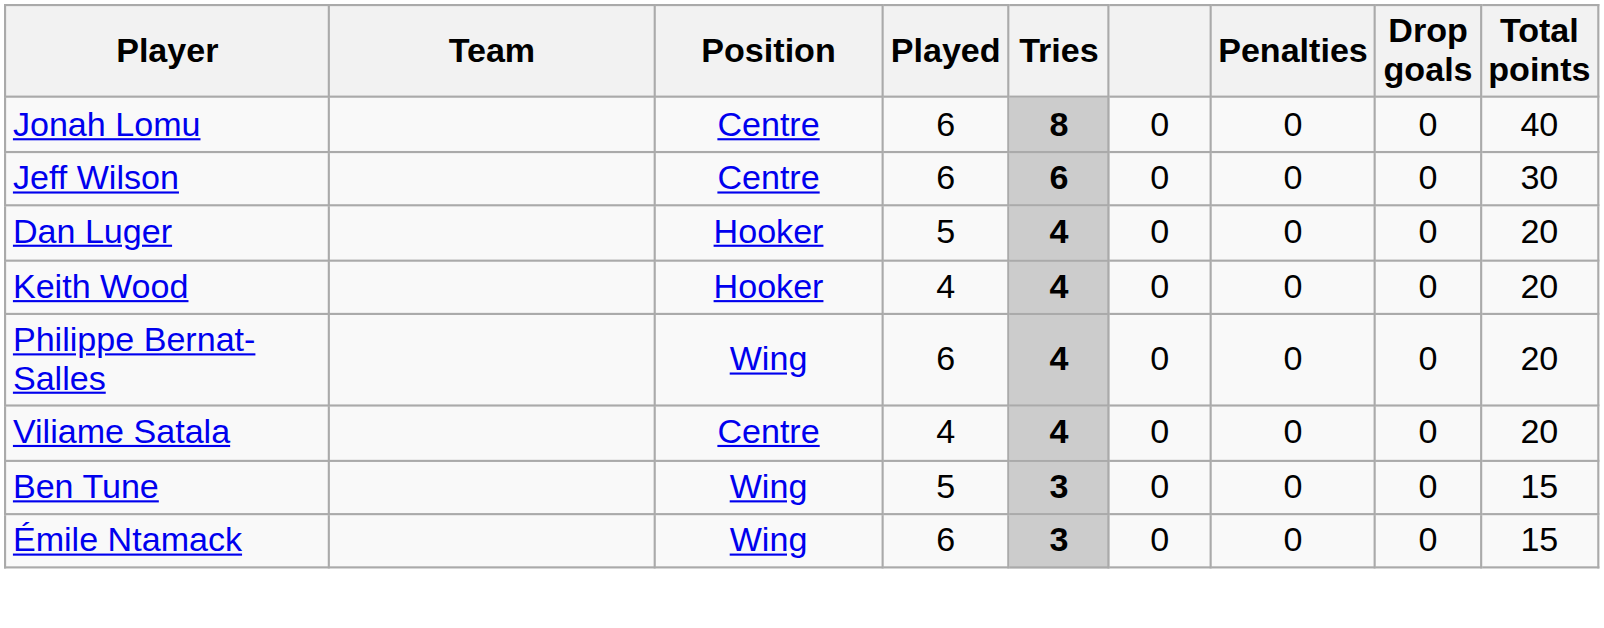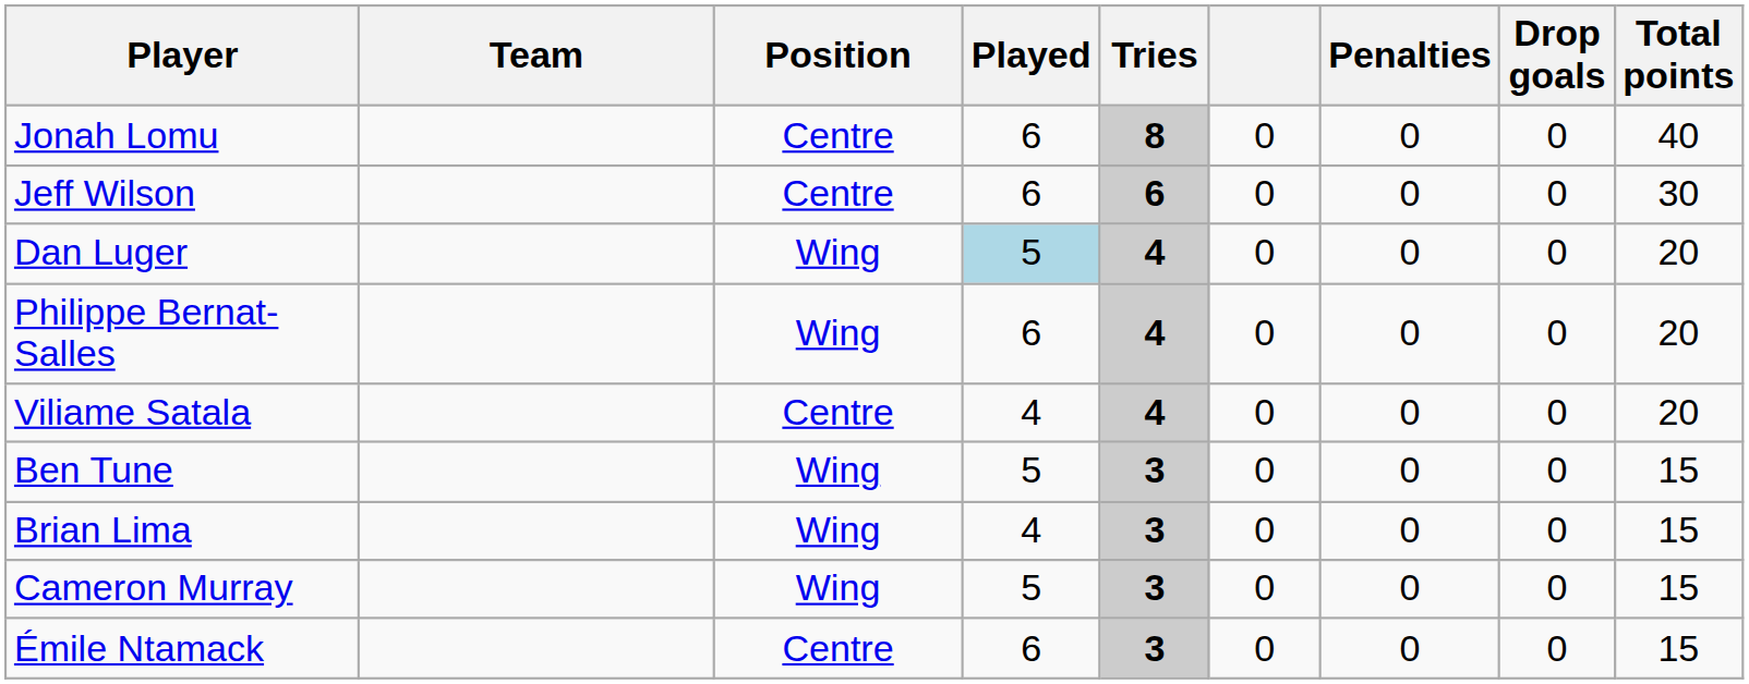Dan Luger | Position: Hooker -> Wing
Dan Luger | Played: no background -> lightblue background
- row: Keith Wood | Hooker | 4 | 4 | 0 | 0 | 0 | 20
+ row: Brian Lima | Wing | 4 | 3 | 0 | 0 | 0 | 15
+ row: Cameron Murray | Wing | 5 | 3 | 0 | 0 | 0 | 15
Émile Ntamack | Position: Wing -> Centre
